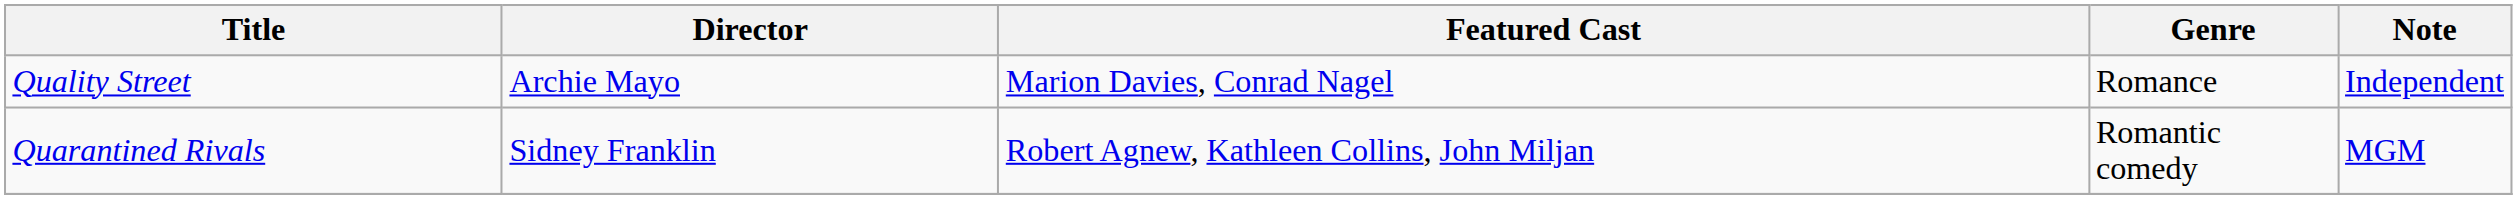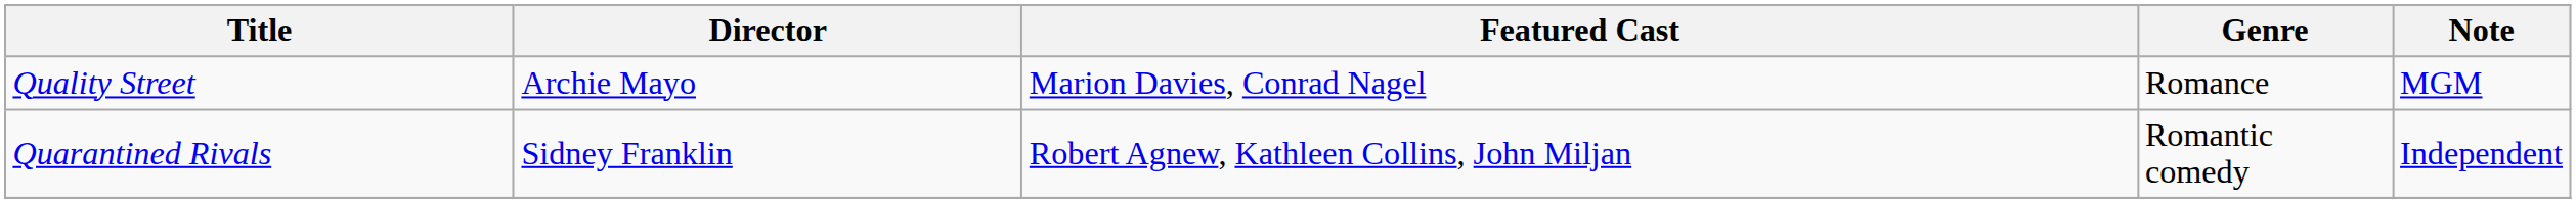Quality Street | Note: Independent -> MGM
Quarantined Rivals | Note: MGM -> Independent
